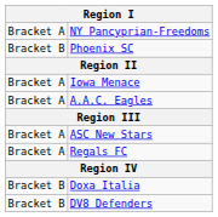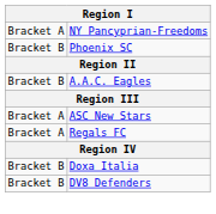- row: Bracket A | Iowa Menace
A.A.C. Eagles | column 1: Bracket A -> Bracket B
